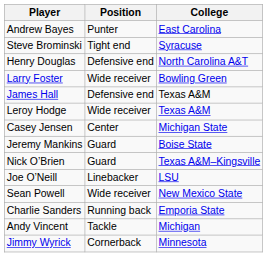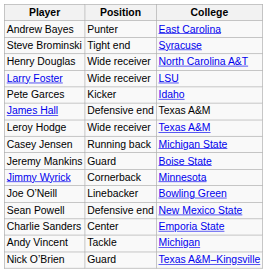Henry Douglas | Position: Defensive end -> Wide receiver
Larry Foster | College: Bowling Green -> LSU
+ row: Pete Garces | Kicker | Idaho
Casey Jensen | Position: Center -> Running back
rows swapped: Nick O’Brien <-> Jimmy Wyrick
Joe O’Neill | College: LSU -> Bowling Green
Sean Powell | Position: Wide receiver -> Defensive end
Charlie Sanders | Position: Running back -> Center
